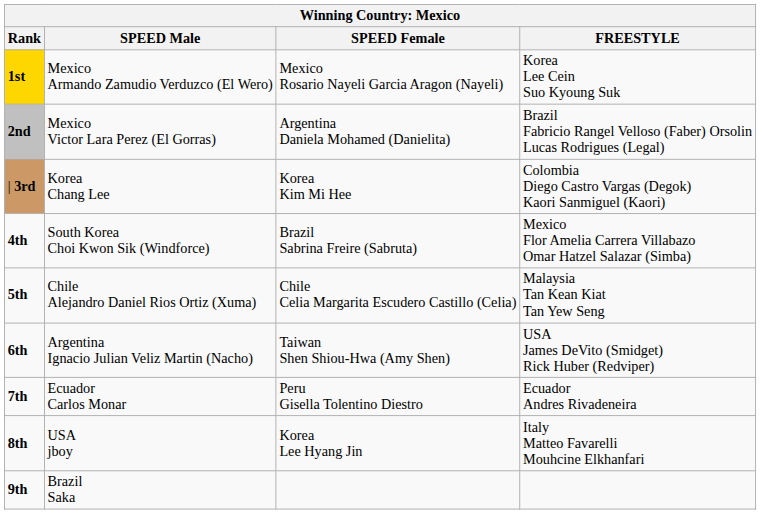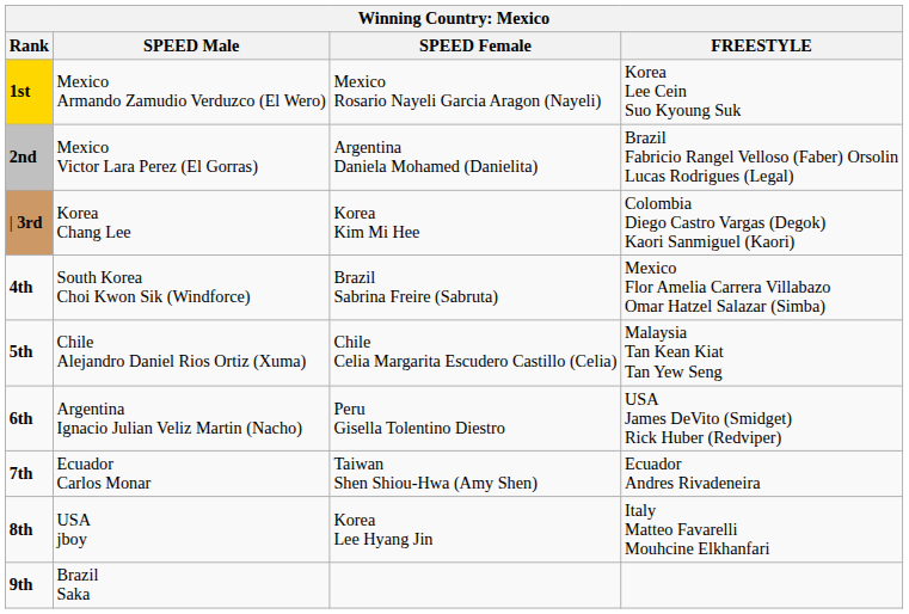6th | SPEED Female: Taiwan Shen Shiou-Hwa (Amy Shen) -> Peru Gisella Tolentino Diestro
7th | SPEED Female: Peru Gisella Tolentino Diestro -> Taiwan Shen Shiou-Hwa (Amy Shen)
